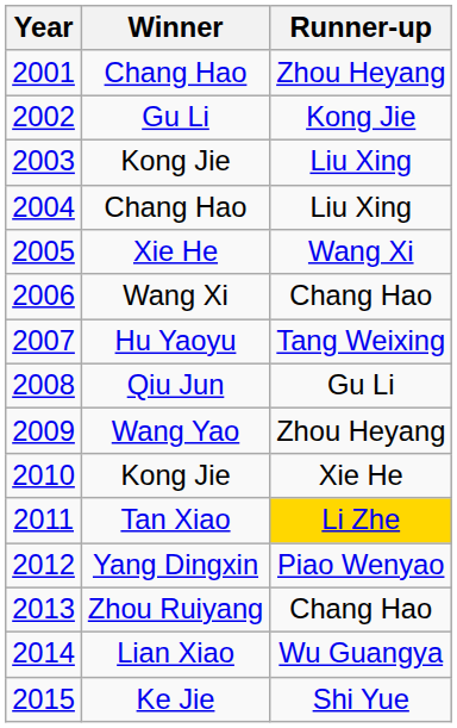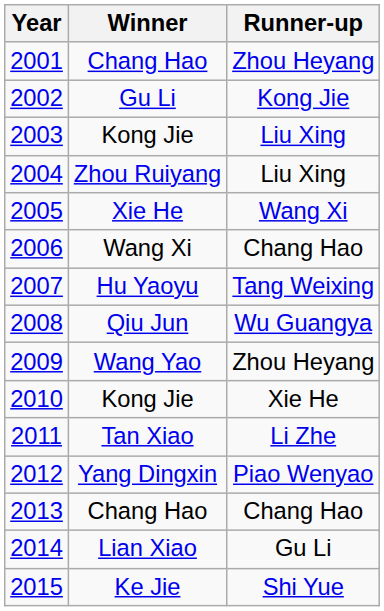2004 | Winner: Chang Hao -> Zhou Ruiyang
2008 | Runner-up: Gu Li -> Wu Guangya
2011 | Runner-up: gold background -> no background
2013 | Winner: Zhou Ruiyang -> Chang Hao
2014 | Runner-up: Wu Guangya -> Gu Li
